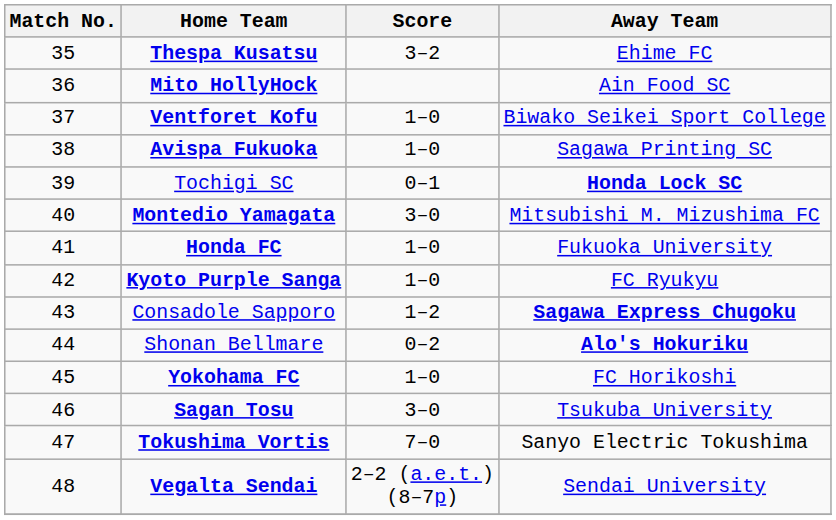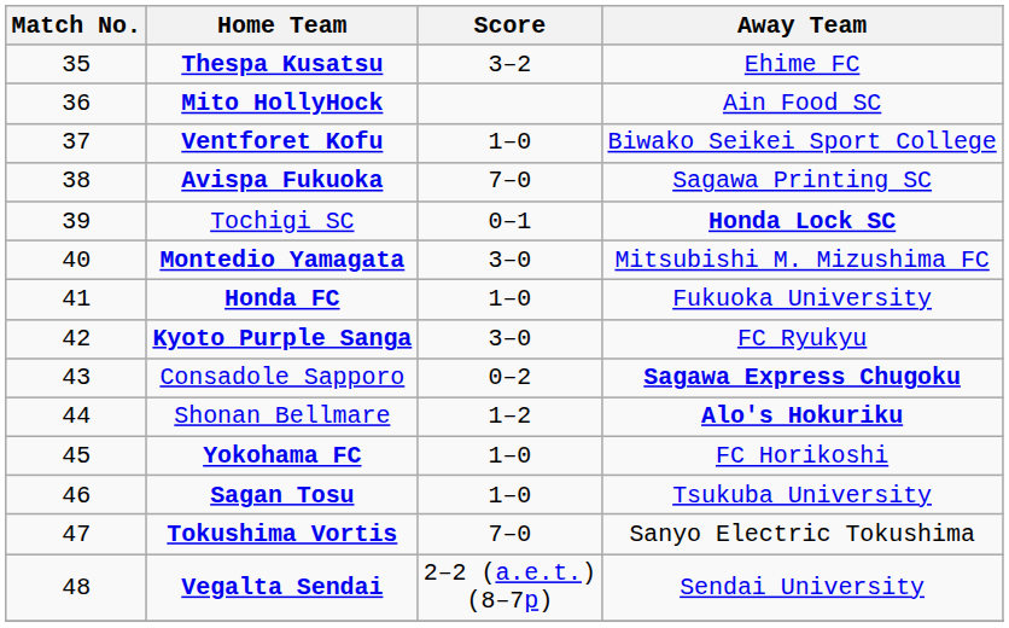Avispa Fukuoka | Score: 1–0 -> 7–0
Kyoto Purple Sanga | Score: 1–0 -> 3–0
Consadole Sapporo | Score: 1–2 -> 0–2
Shonan Bellmare | Score: 0–2 -> 1–2
Sagan Tosu | Score: 3–0 -> 1–0
